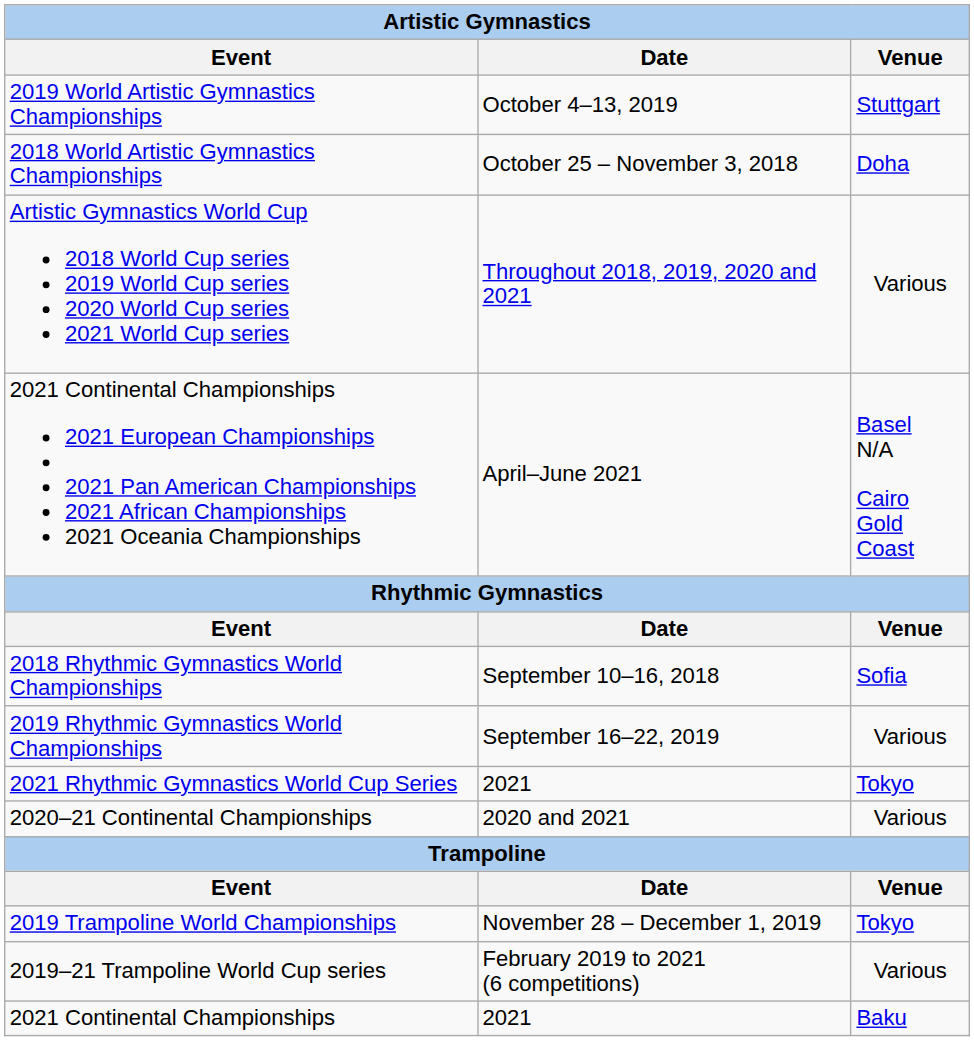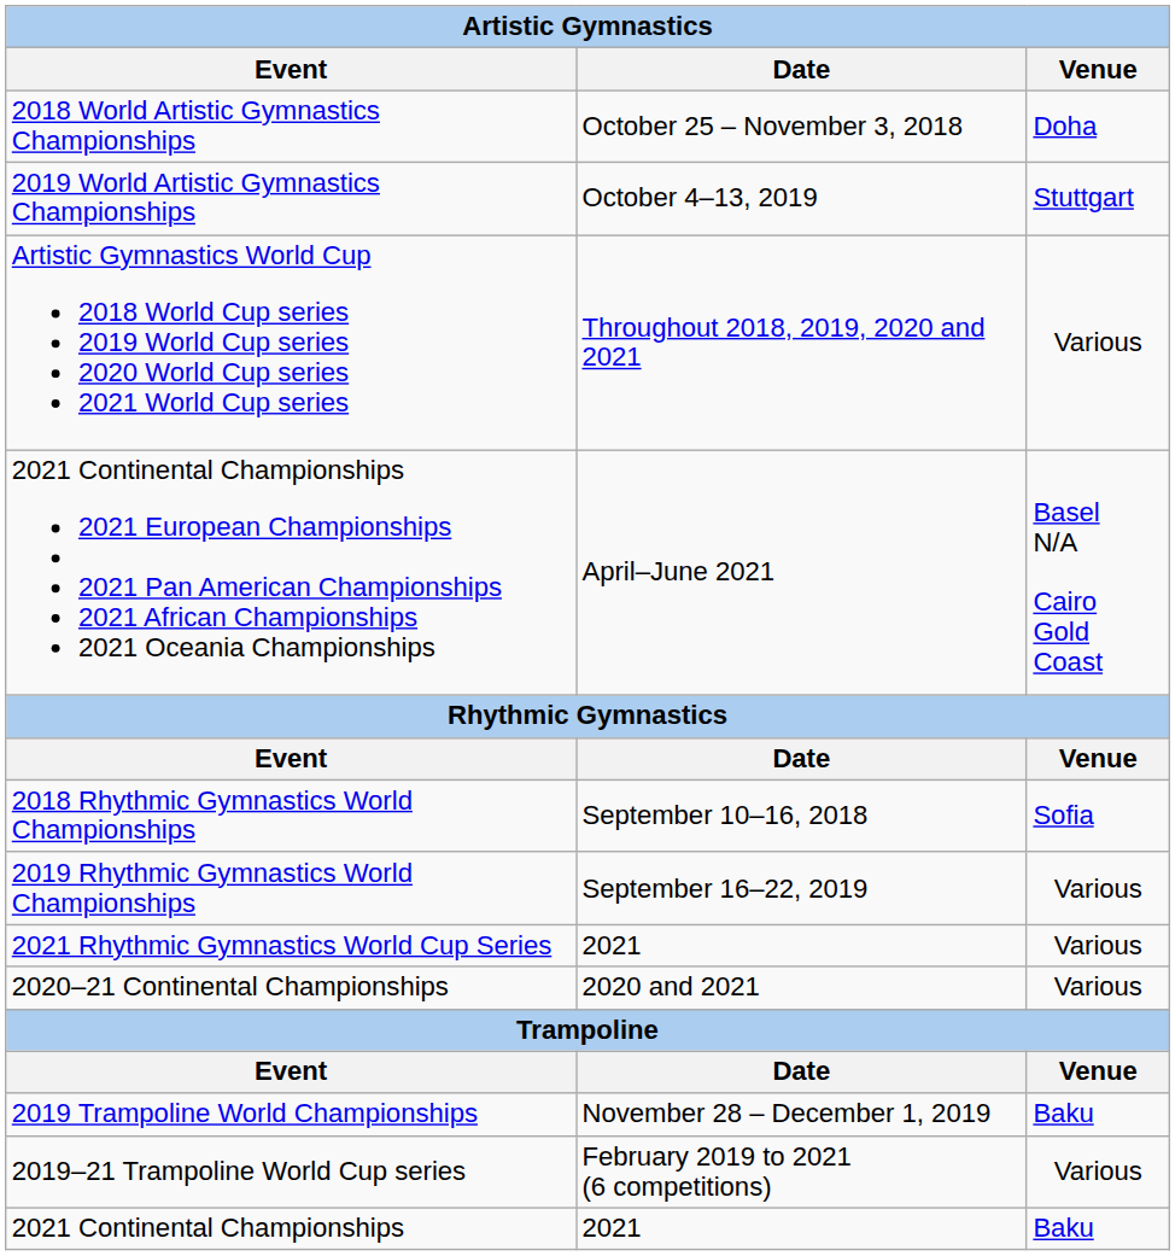rows swapped: 2018 World Artistic Gymnastics Championships <-> 2019 World Artistic Gymnastics Championships
2021 Rhythmic Gymnastics World Cup Series | Venue: Tokyo -> Various
2019 Trampoline World Championships | Venue: Tokyo -> Baku
